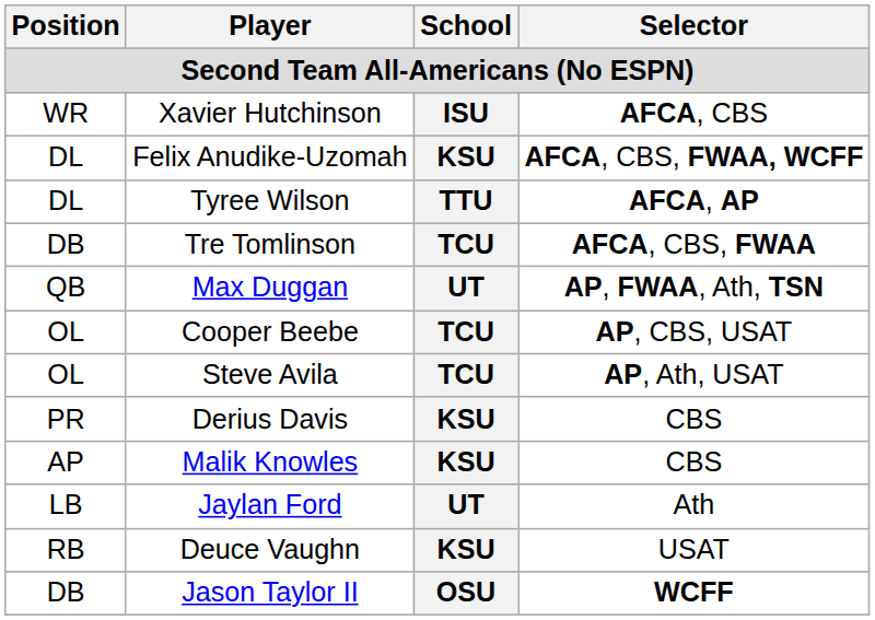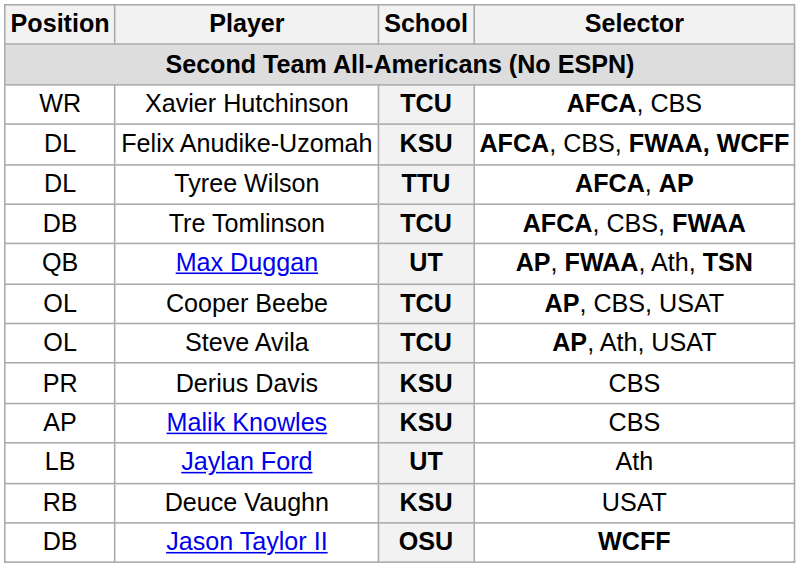Xavier Hutchinson | School: ISU -> TCU
